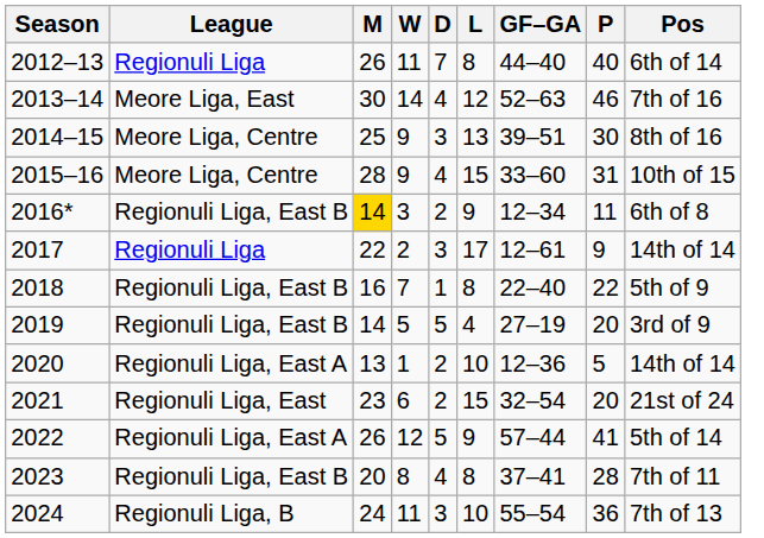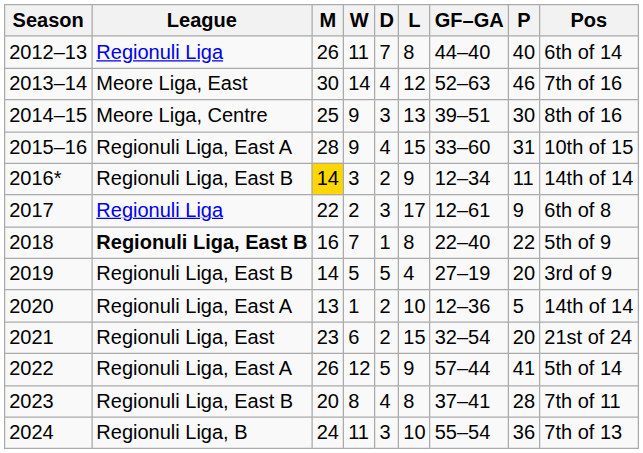2015–16 | League: Meore Liga, Centre -> Regionuli Liga, East A
2016* | Pos: 6th of 8 -> 14th of 14
2017 | Pos: 14th of 14 -> 6th of 8
2018 | League: normal -> bold
